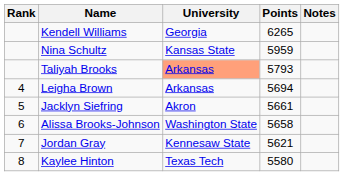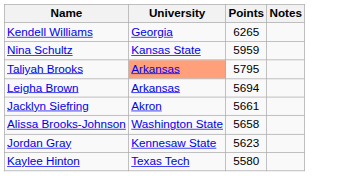- column: Rank | 4 | 5 | 6 | 7 | 8
Taliyah Brooks | Points: 5793 -> 5795
Jordan Gray | Points: 5621 -> 5623
